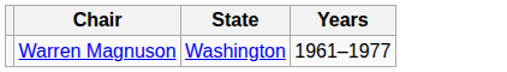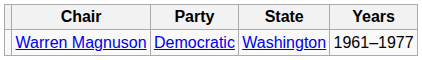+ column: Party | Democratic
